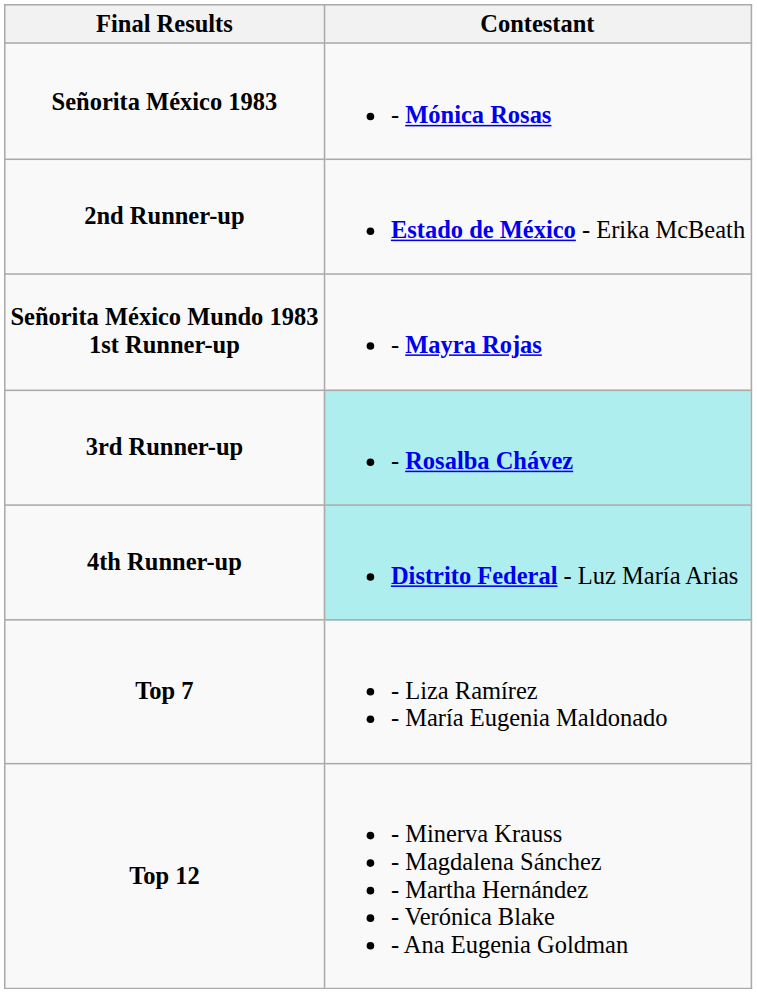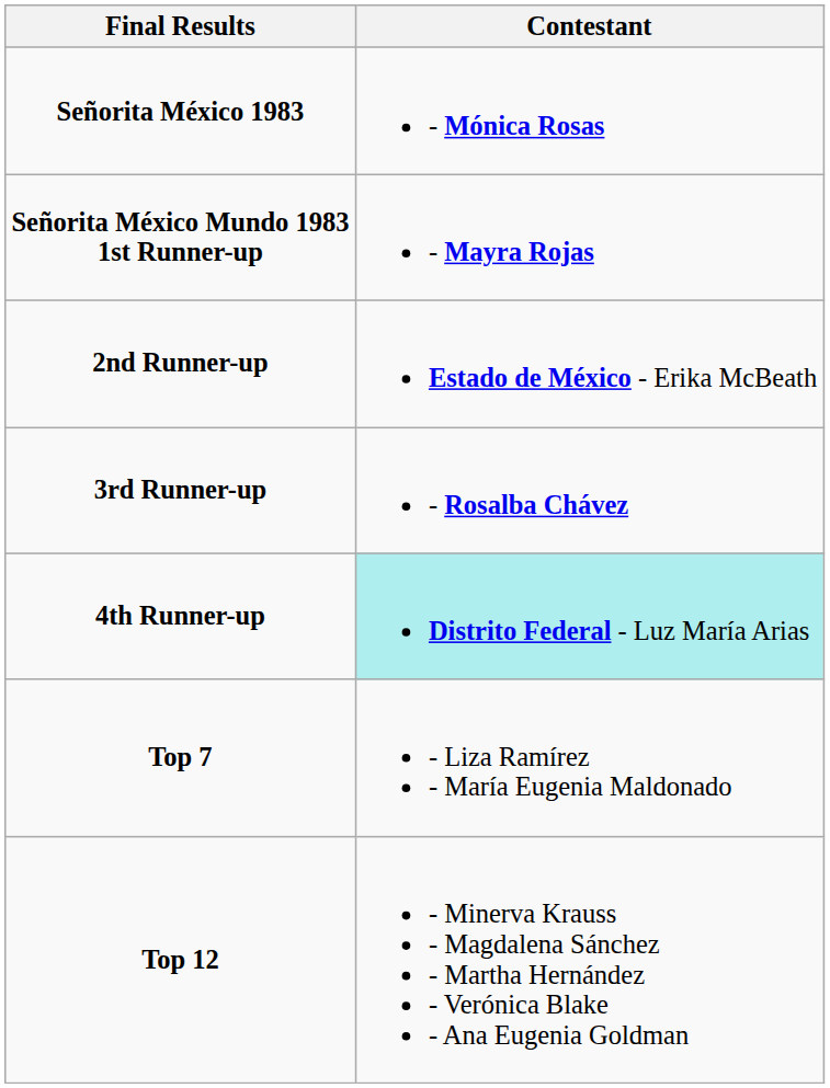rows swapped: Señorita México Mundo 1983 1st Runner-up <-> 2nd Runner-up
3rd Runner-up | Contestant: paleturquoise background -> no background
